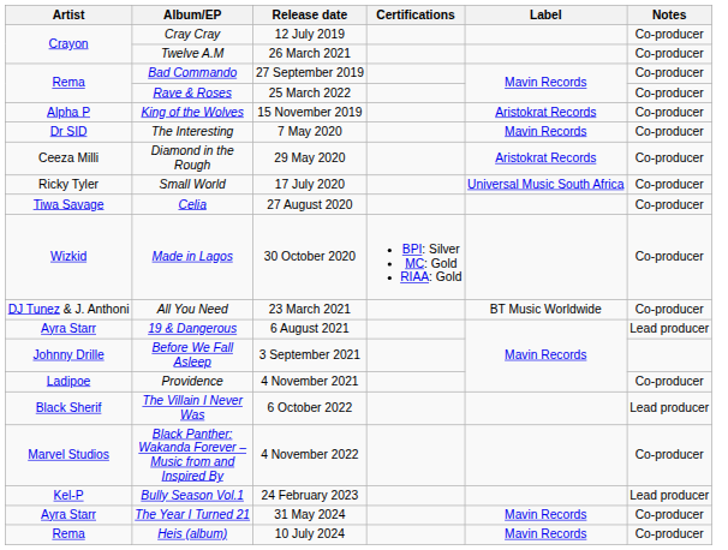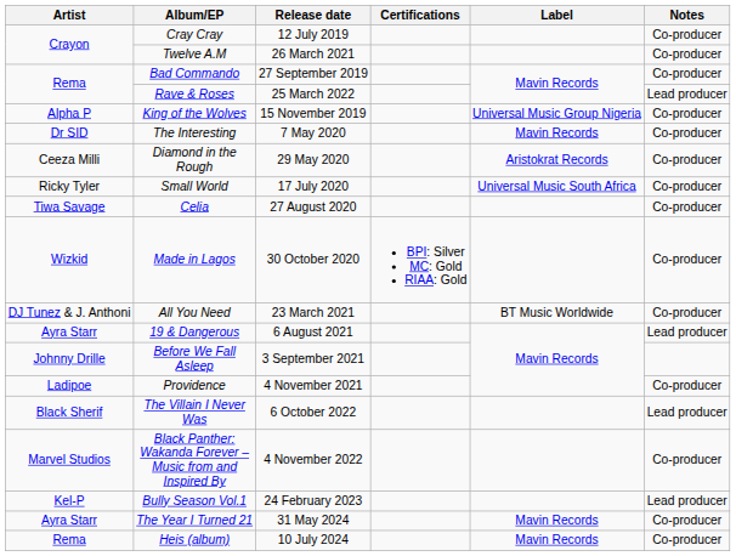Rave & Roses | Notes: Co-producer -> Lead producer
King of the Wolves | Label: Aristokrat Records -> Universal Music Group Nigeria
